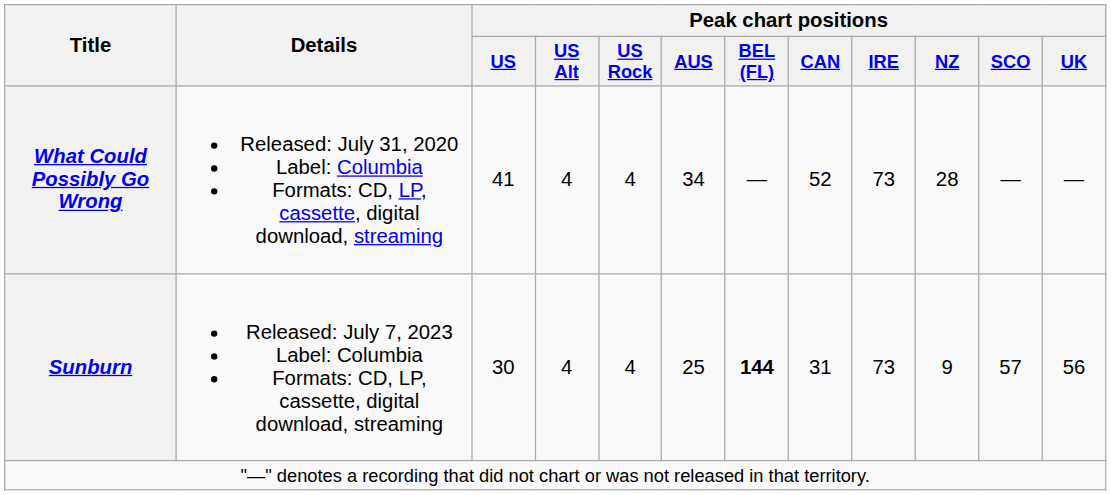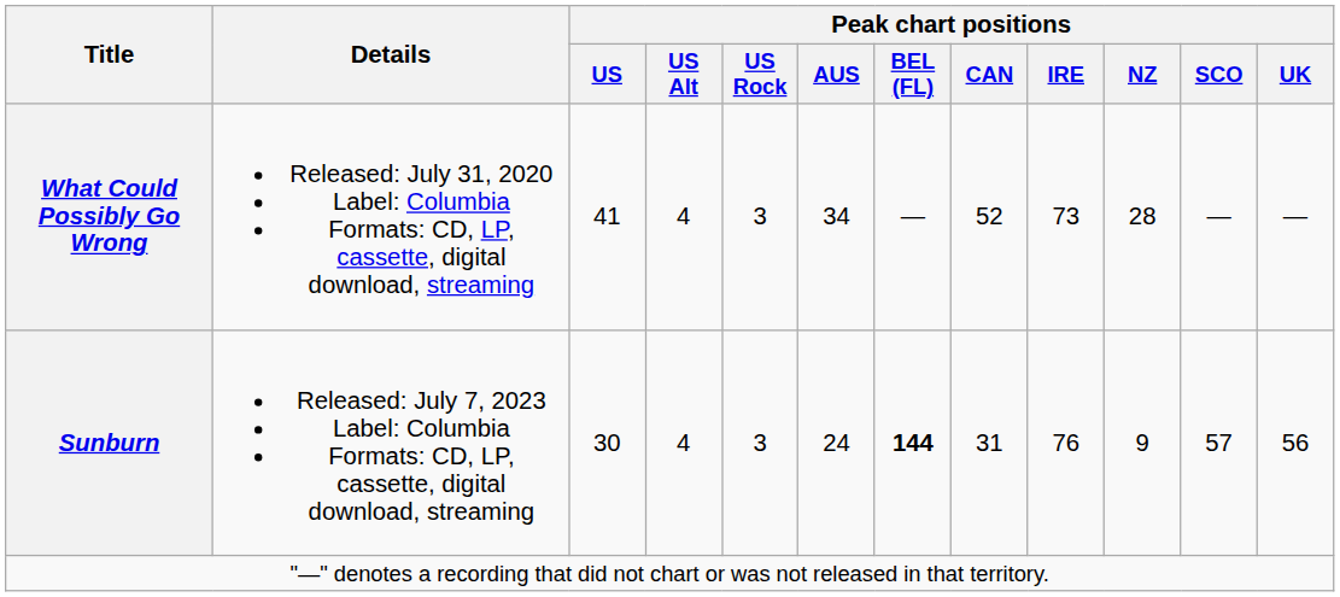What Could Possibly Go Wrong | Peak chart positions / US Rock: 4 -> 3
Sunburn | Peak chart positions / US Rock: 4 -> 3
Sunburn | Peak chart positions / AUS: 25 -> 24
Sunburn | Peak chart positions / IRE: 73 -> 76
